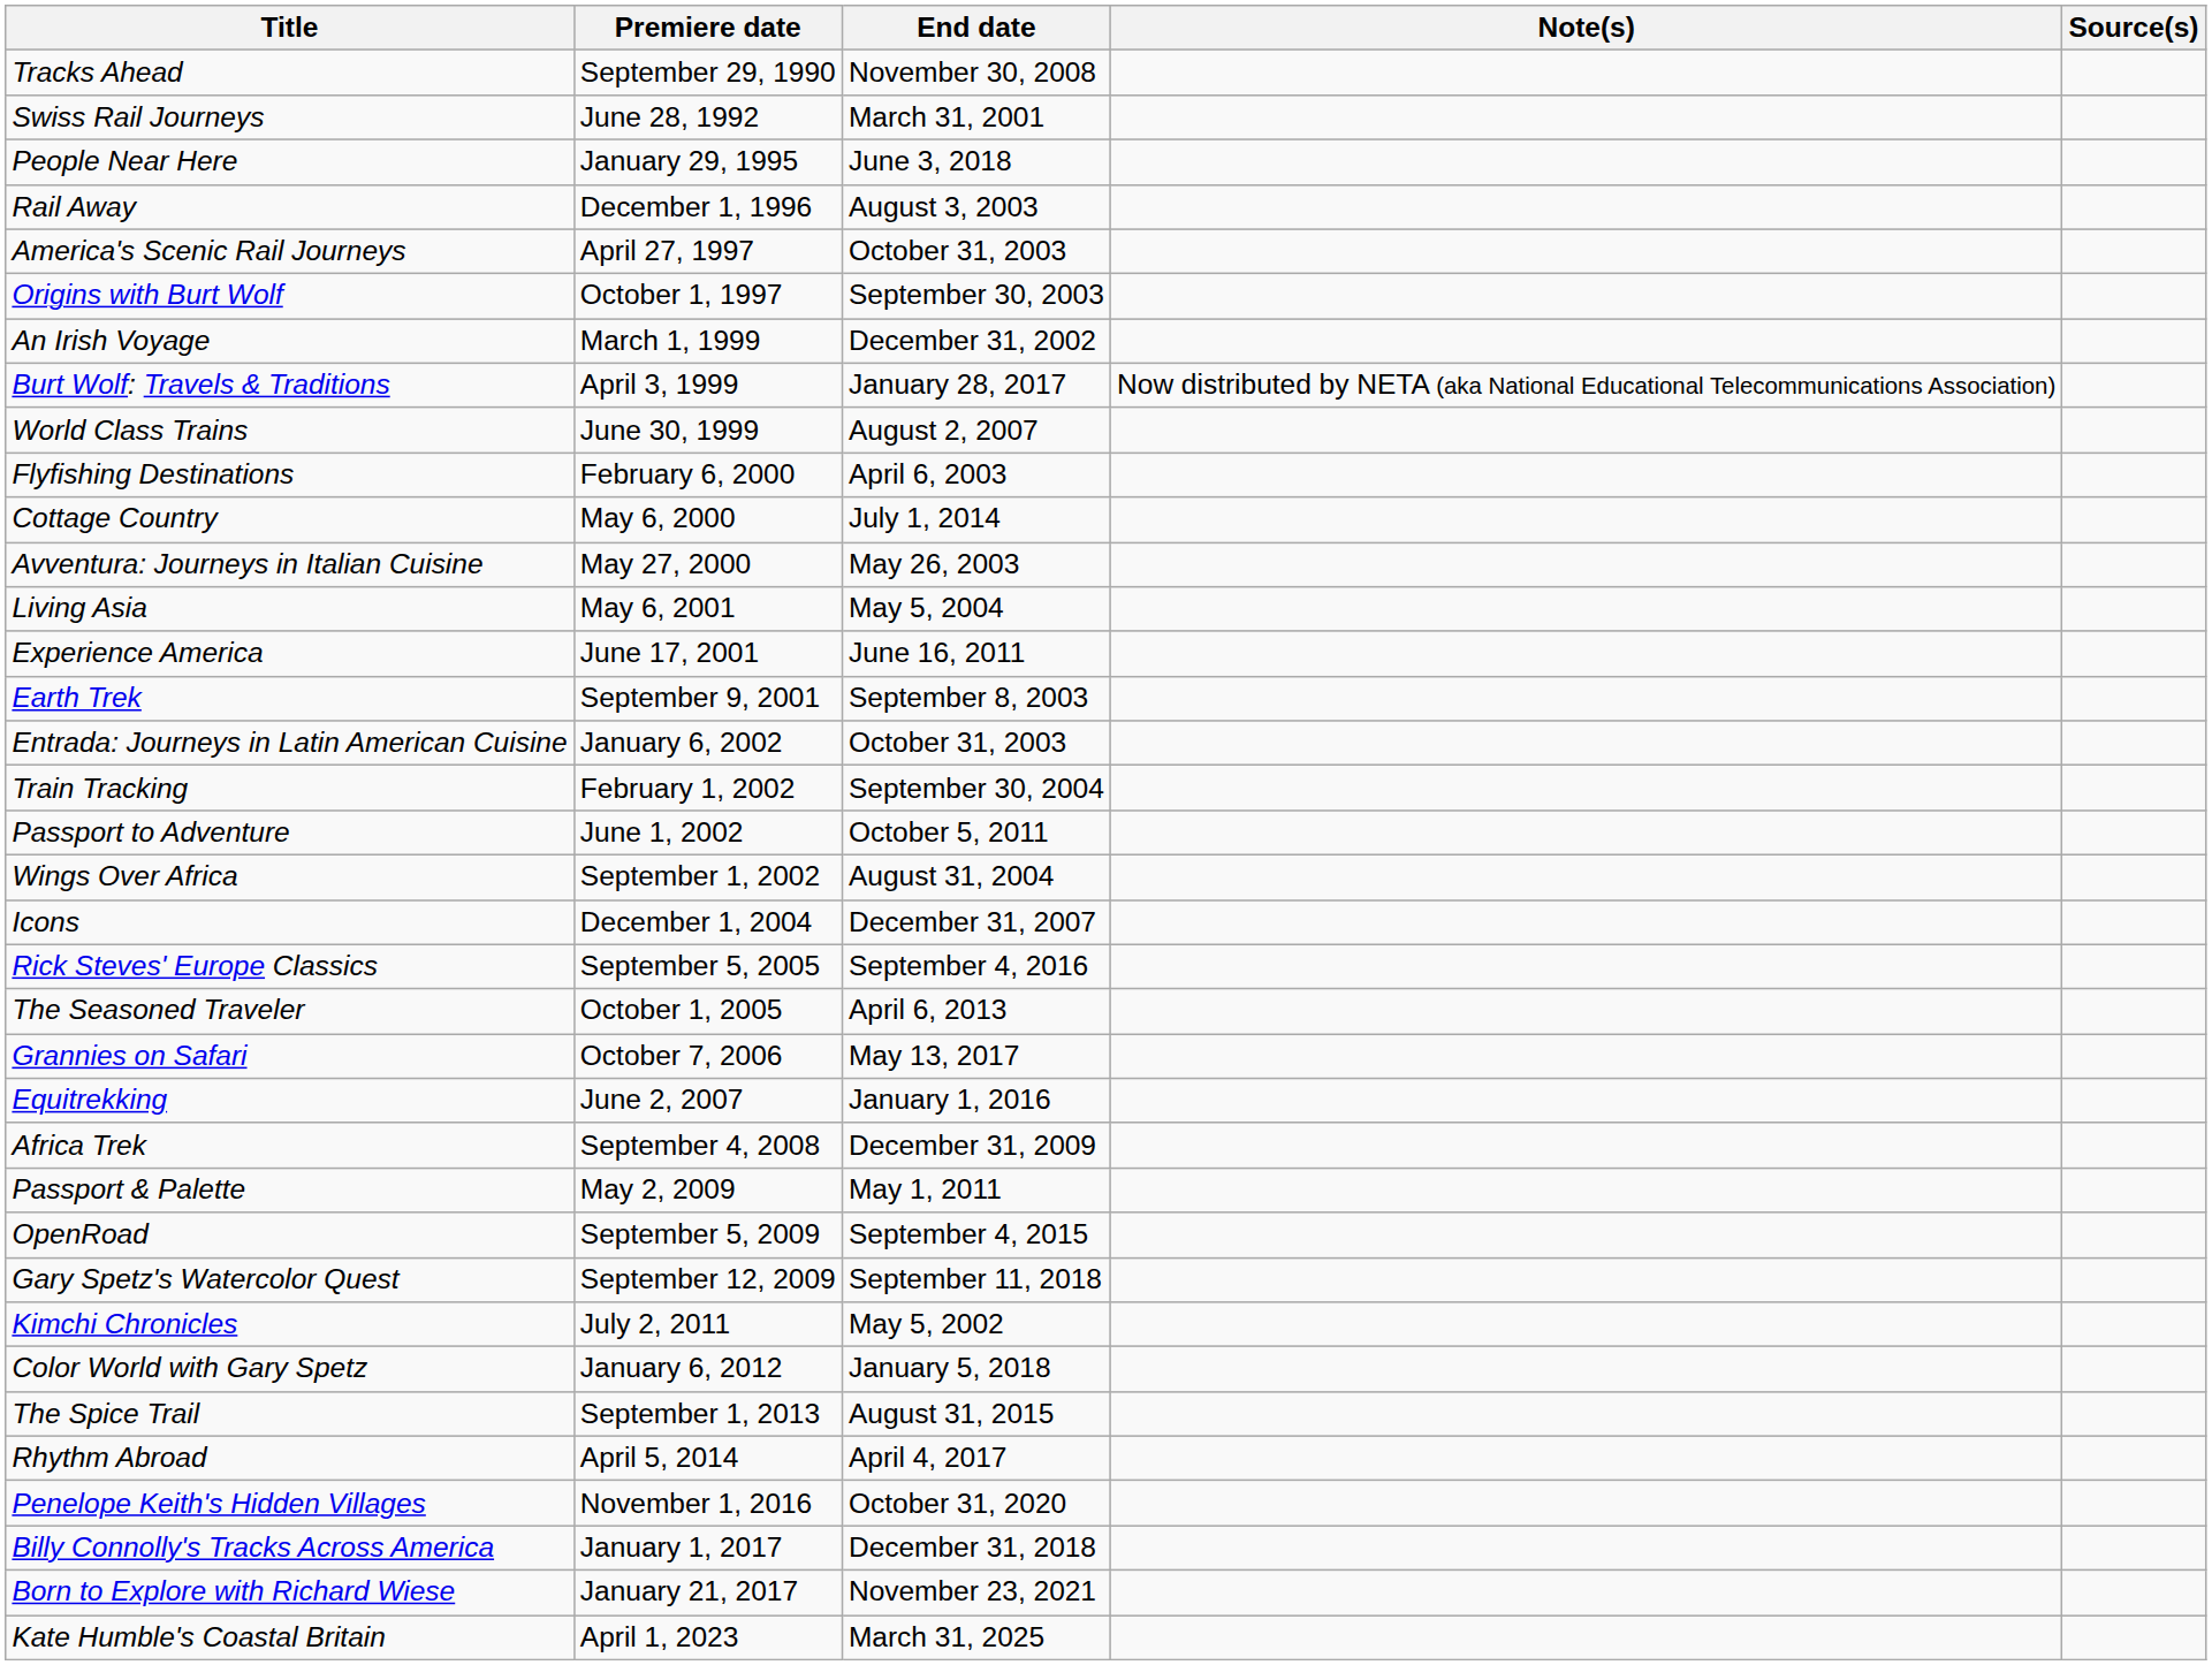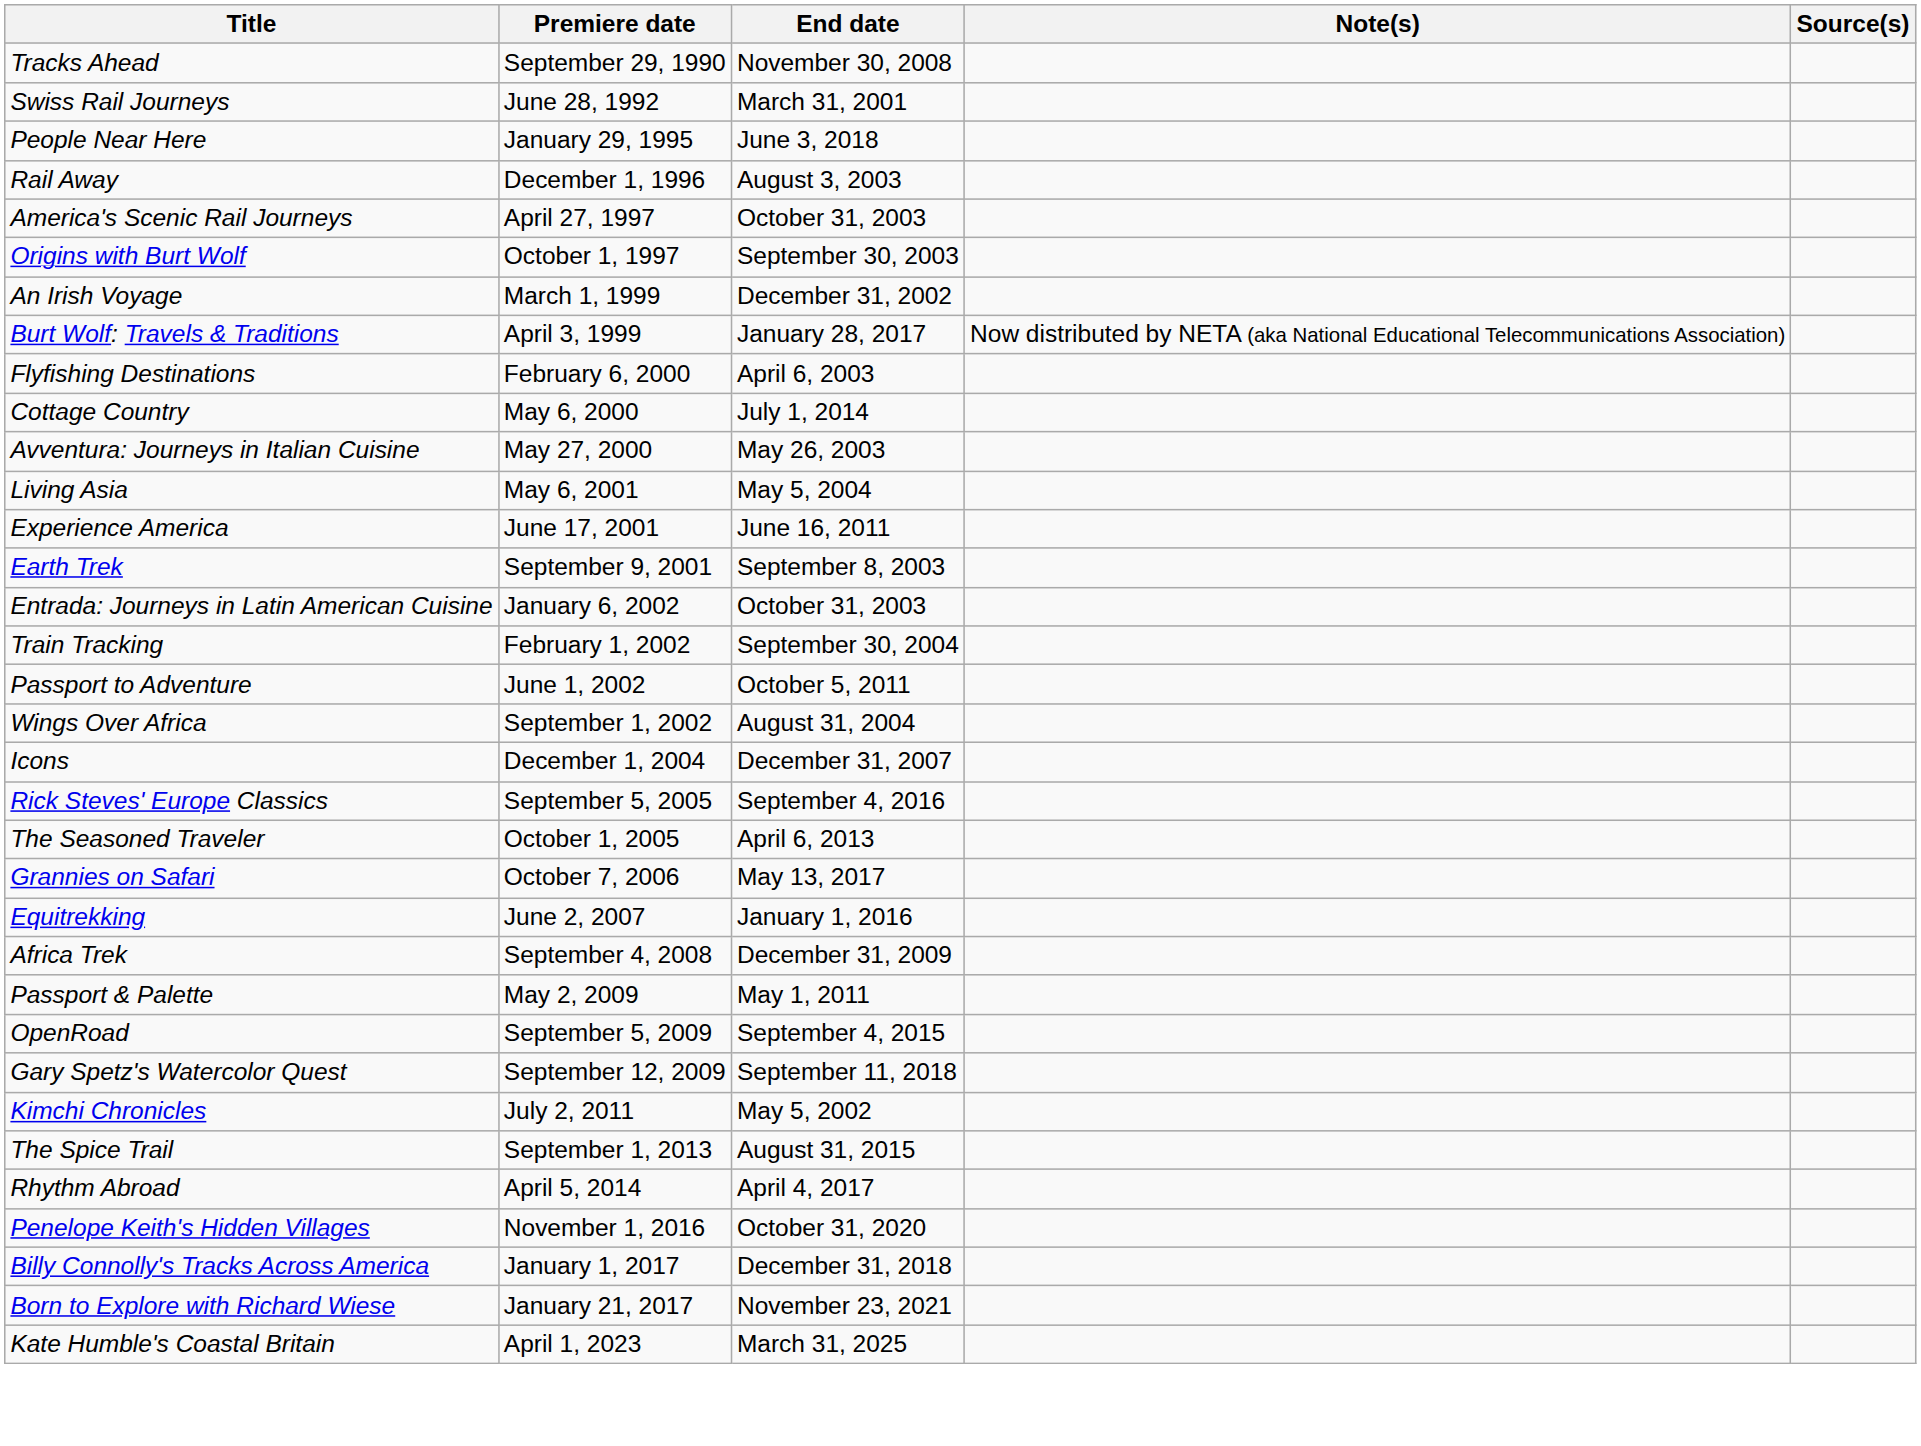- row: World Class Trains | June 30, 1999 | August 2, 2007
- row: Color World with Gary Spetz | January 6, 2012 | January 5, 2018
